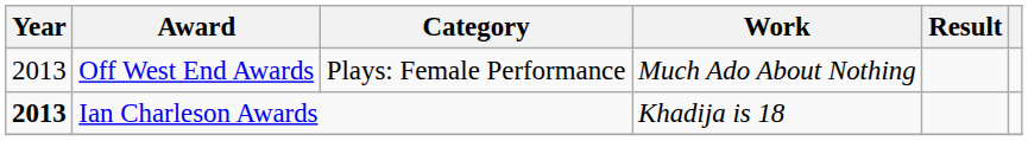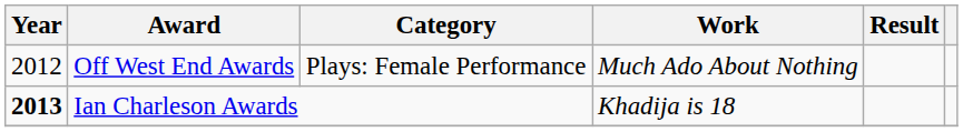Off West End Awards | Year: 2013 -> 2012
